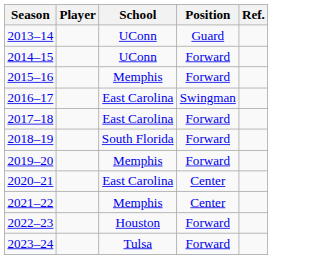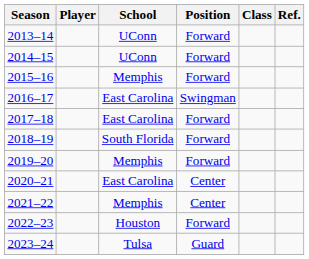+ column: Class
2013–14 | Position: Guard -> Forward
2023–24 | Position: Forward -> Guard
